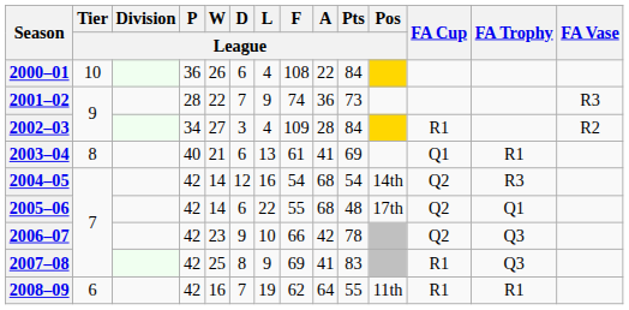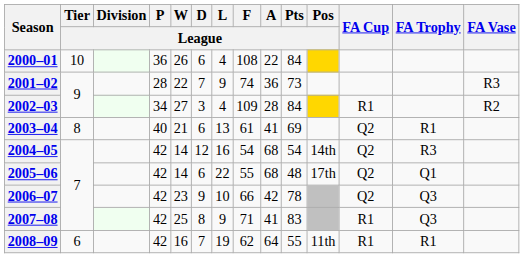2003–04 | FA Cup: Q1 -> Q2
2007–08 | F / League: 69 -> 71
